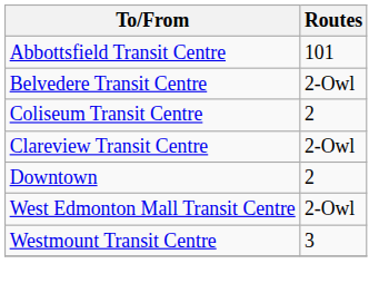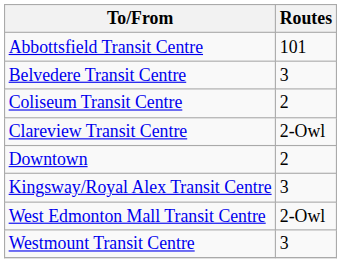Belvedere Transit Centre | Routes: 2-Owl -> 3
+ row: Kingsway/Royal Alex Transit Centre | 3
